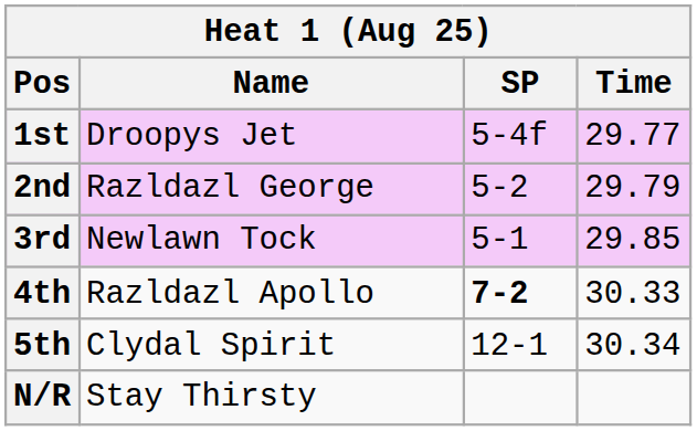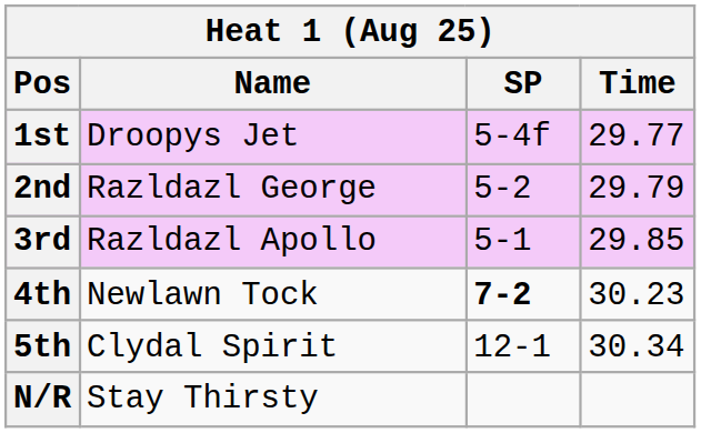3rd | Name: Newlawn Tock -> Razldazl Apollo
4th | Name: Razldazl Apollo -> Newlawn Tock
4th | Time: 30.33 -> 30.23
